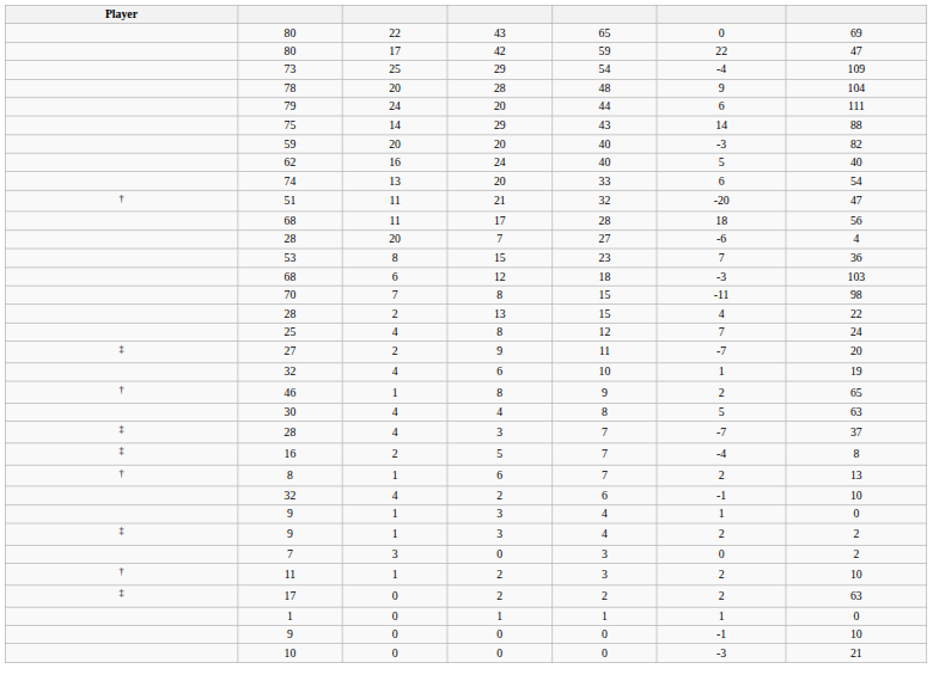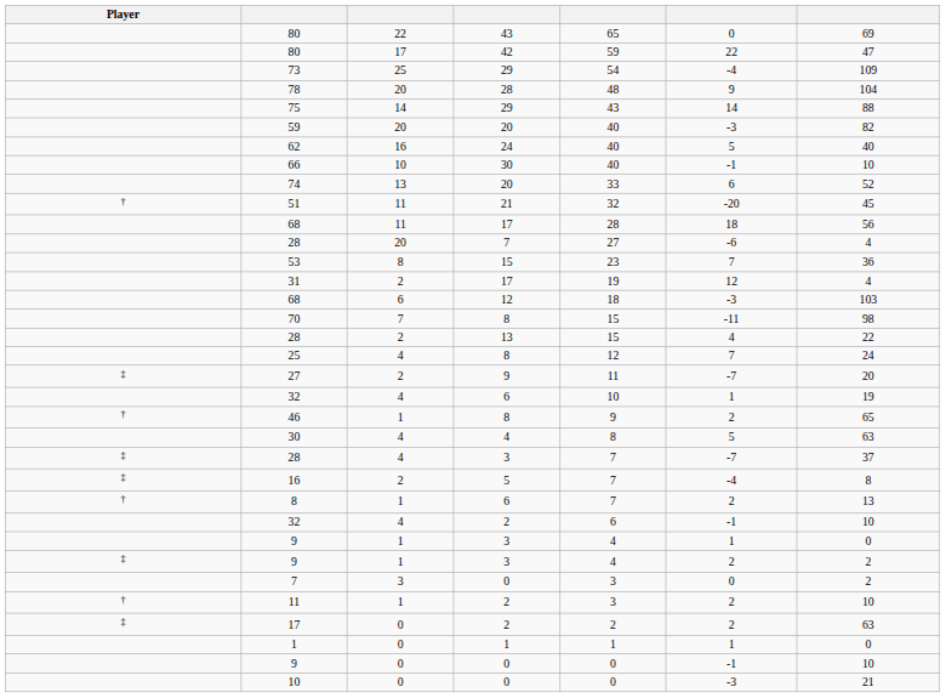- row: 79 | 24 | 20 | 44 | 6 | 111
+ row: 66 | 10 | 30 | 40 | -1 | 10
74 | column 7: 54 -> 52
51 | column 7: 47 -> 45
+ row: 31 | 2 | 17 | 19 | 12 | 4
